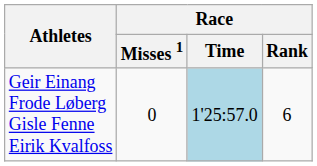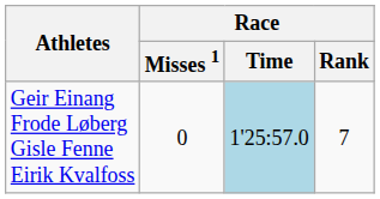Geir Einang Frode Løberg Gisle Fenne Eirik Kvalfoss | Race / Rank: 6 -> 7
